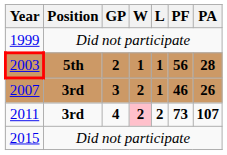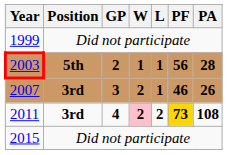2011 | PF: no background -> gold background
2011 | PA: 107 -> 108
